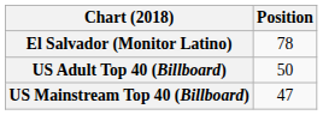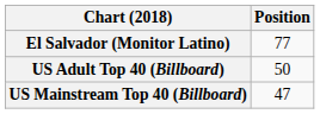El Salvador (Monitor Latino) | Position: 78 -> 77
